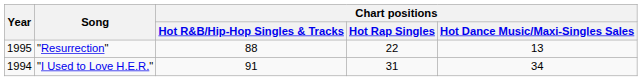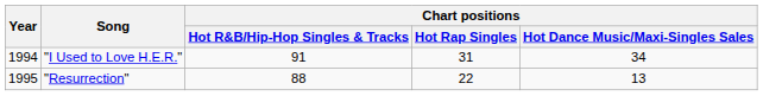rows swapped: "I Used to Love H.E.R." <-> "Resurrection"
